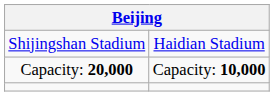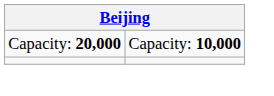- row: Shijingshan Stadium | Haidian Stadium
